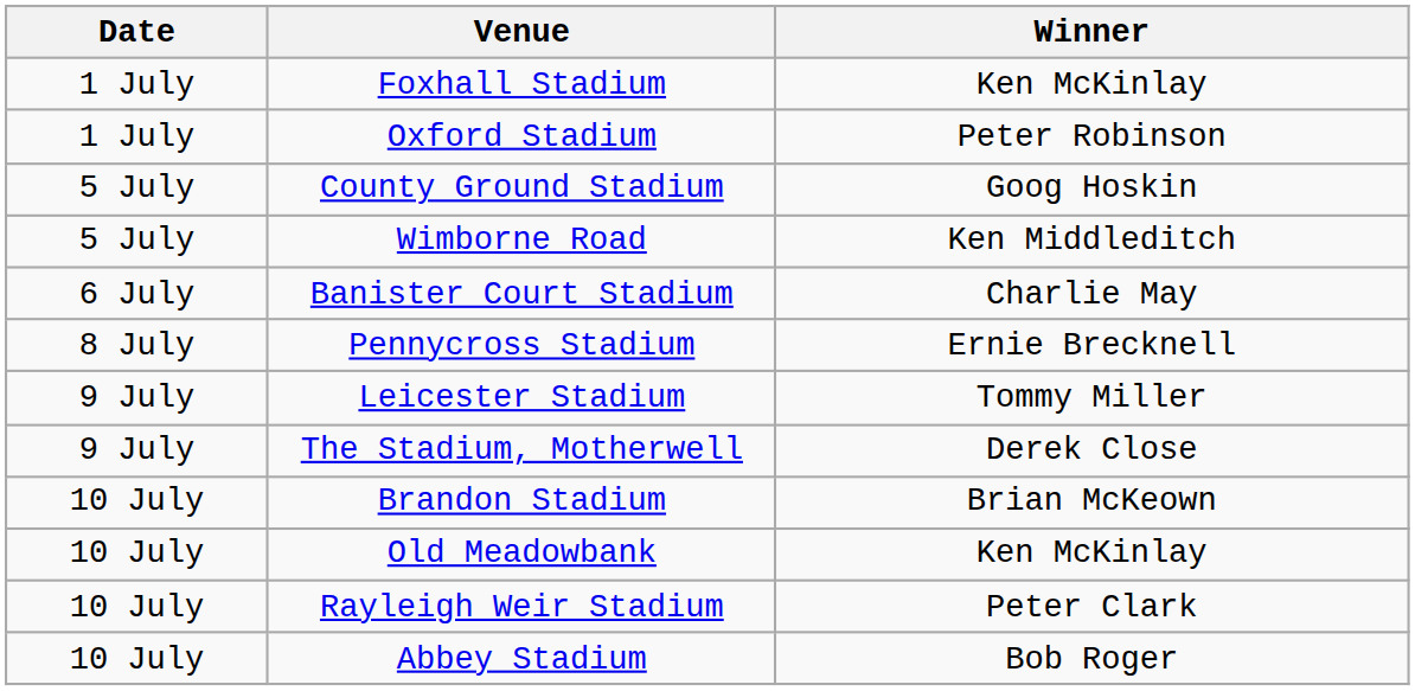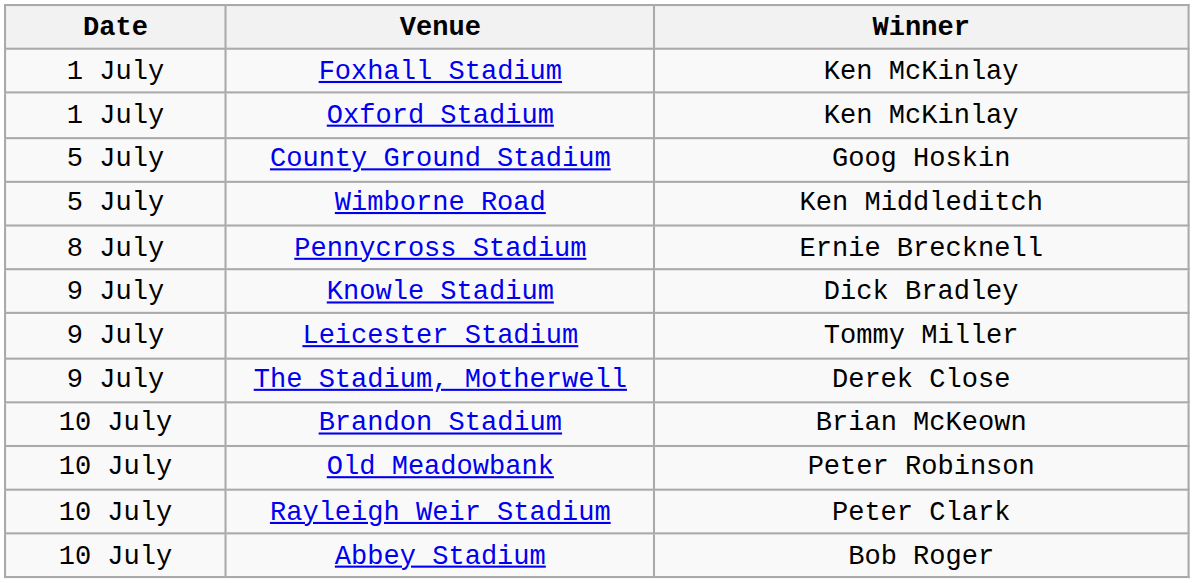Oxford Stadium | Winner: Peter Robinson -> Ken McKinlay
- row: 6 July | Banister Court Stadium | Charlie May
+ row: 9 July | Knowle Stadium | Dick Bradley
Old Meadowbank | Winner: Ken McKinlay -> Peter Robinson
